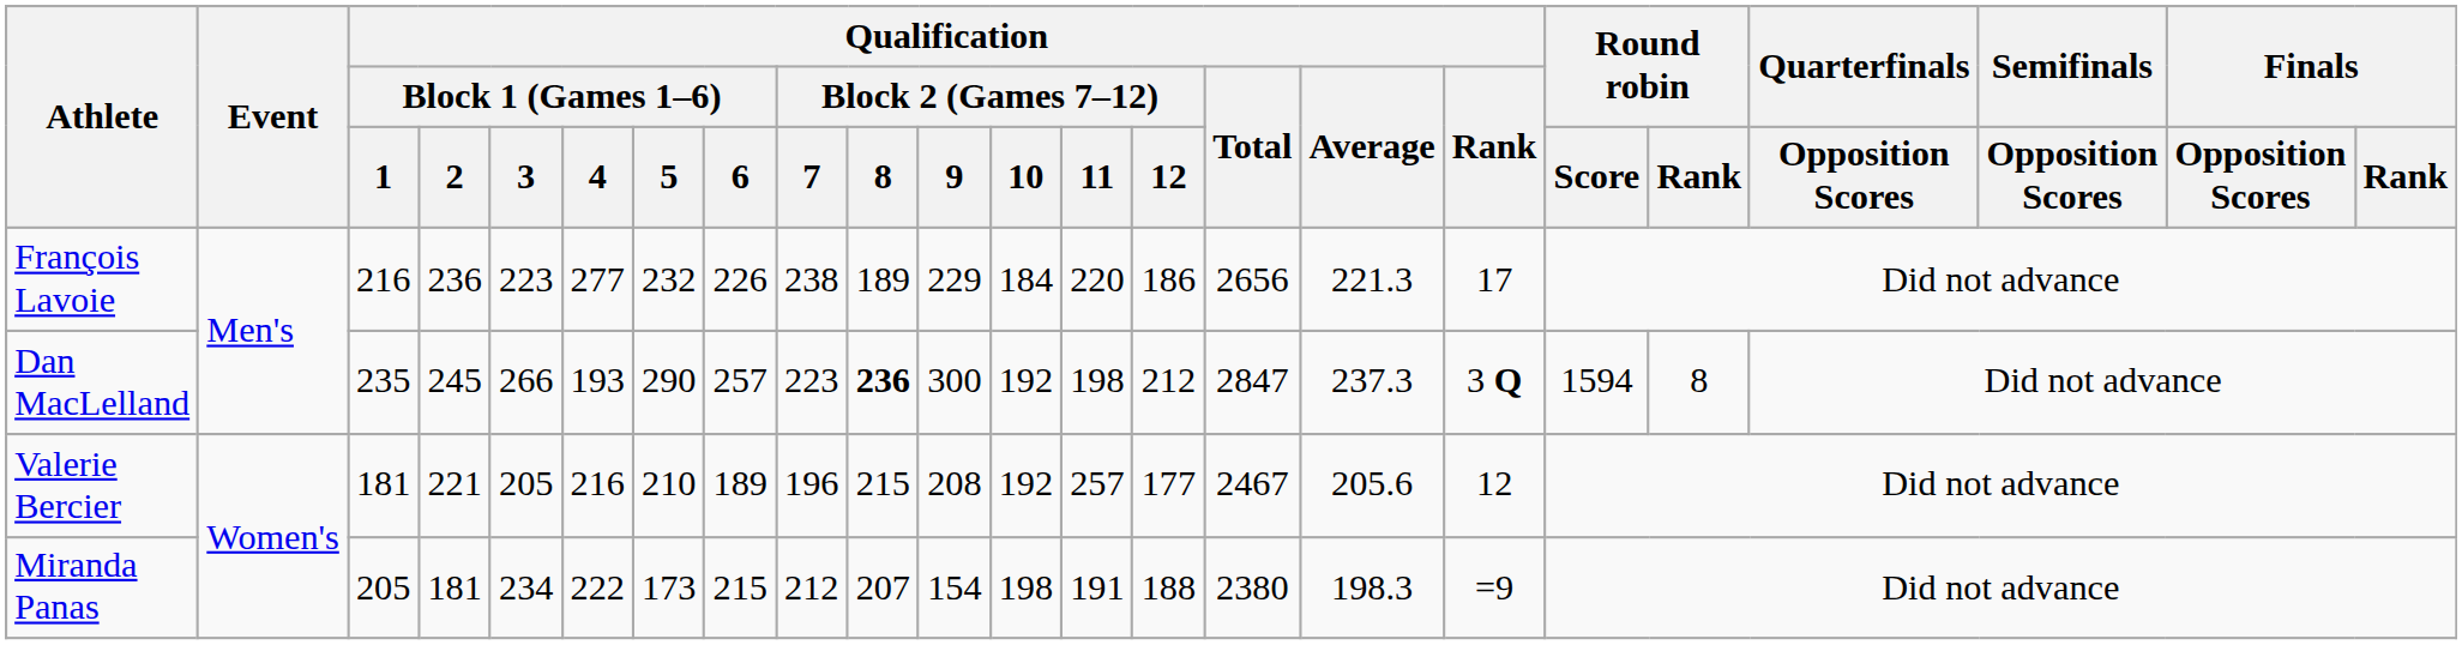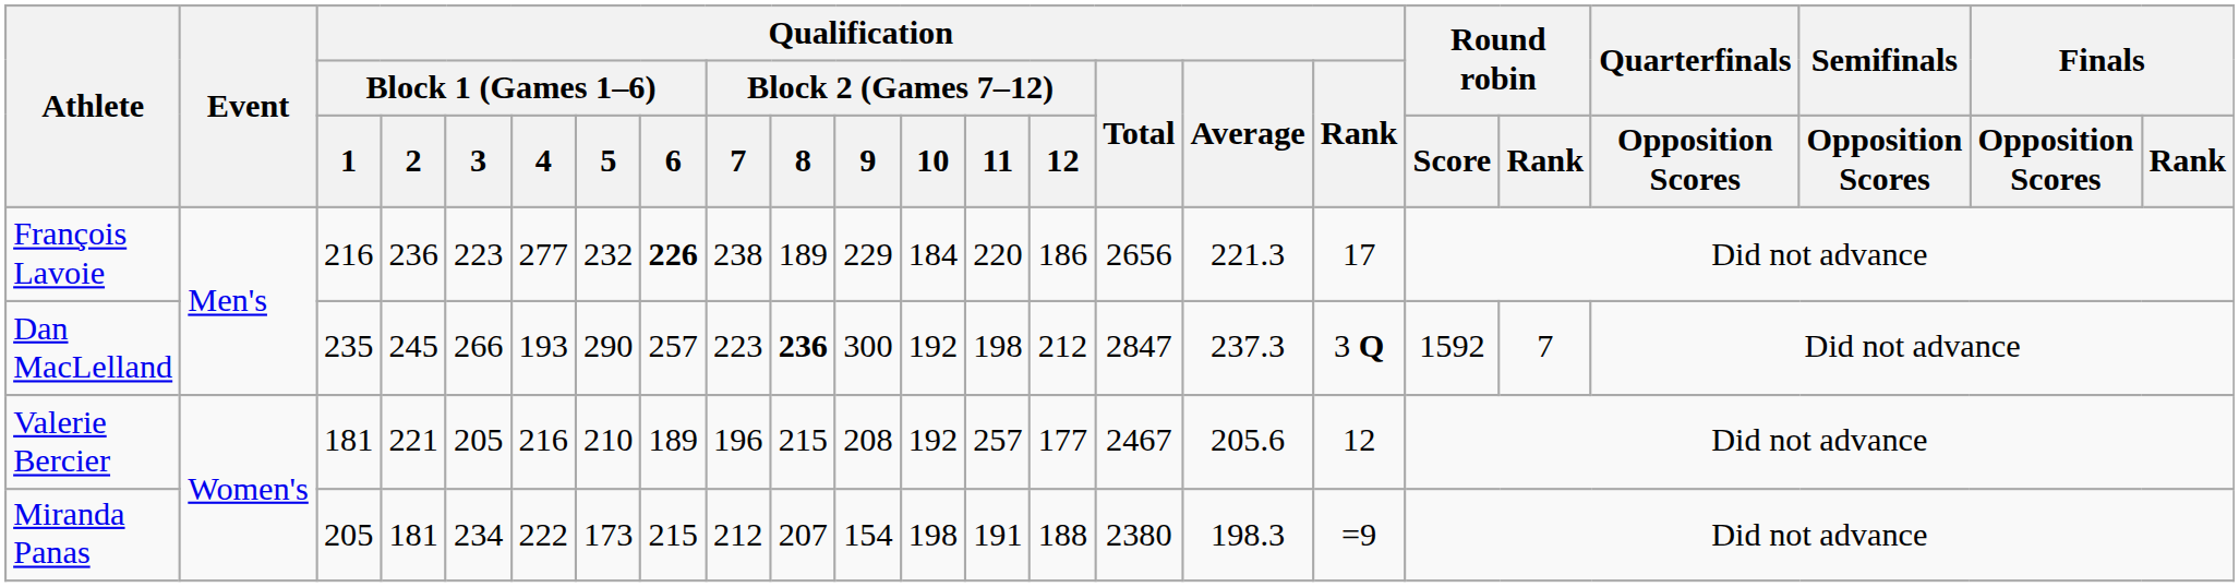François Lavoie | Qualification / Block 1 (Games 1–6) / 6: normal -> bold
Dan MacLelland | Round robin / Score: 1594 -> 1592
Dan MacLelland | Round robin / Rank: 8 -> 7
